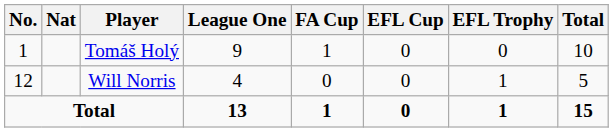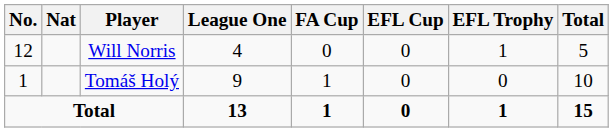rows swapped: Tomáš Holý <-> Will Norris
